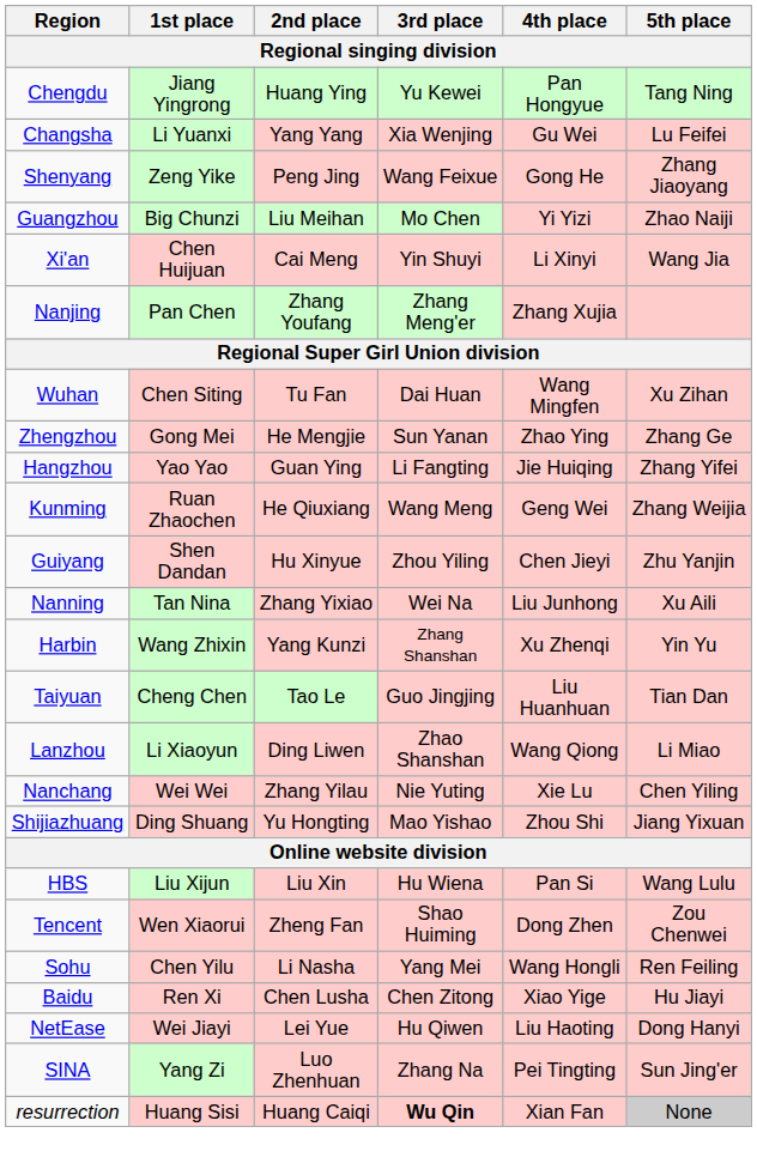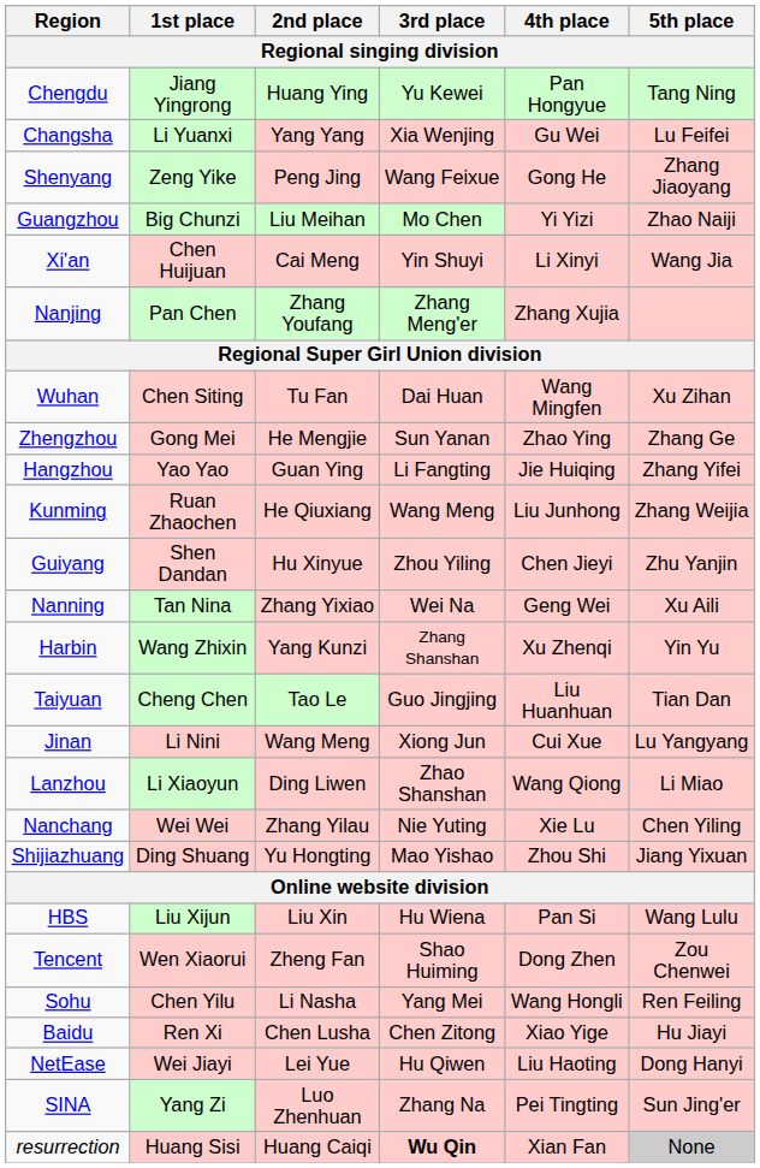Kunming | 4th place: Geng Wei -> Liu Junhong
Nanning | 4th place: Liu Junhong -> Geng Wei
+ row: Jinan | Li Nini | Wang Meng | Xiong Jun | Cui Xue | Lu Yangyang
